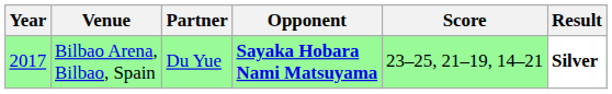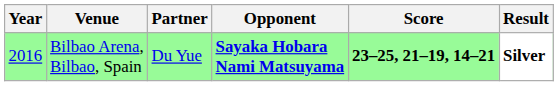Bilbao Arena, Bilbao, Spain | Year: 2017 -> 2016
Bilbao Arena, Bilbao, Spain | Score: normal -> bold
